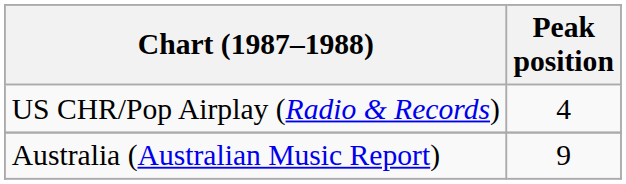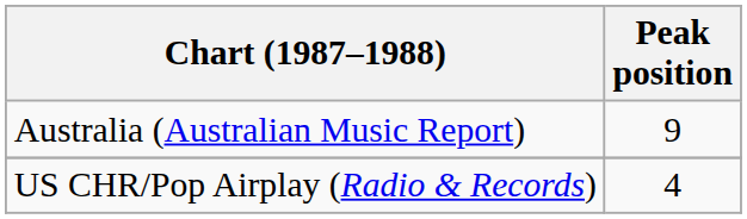rows swapped: Australia (Australian Music Report) <-> US CHR/Pop Airplay (Radio & Records)
